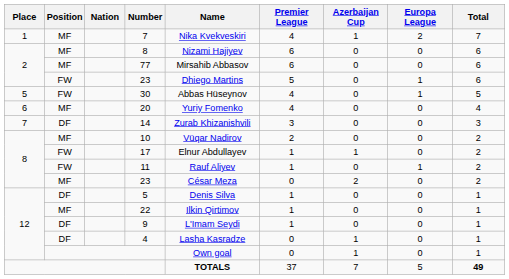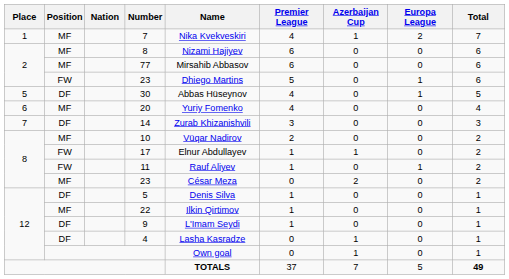30 | Position: FW -> DF
